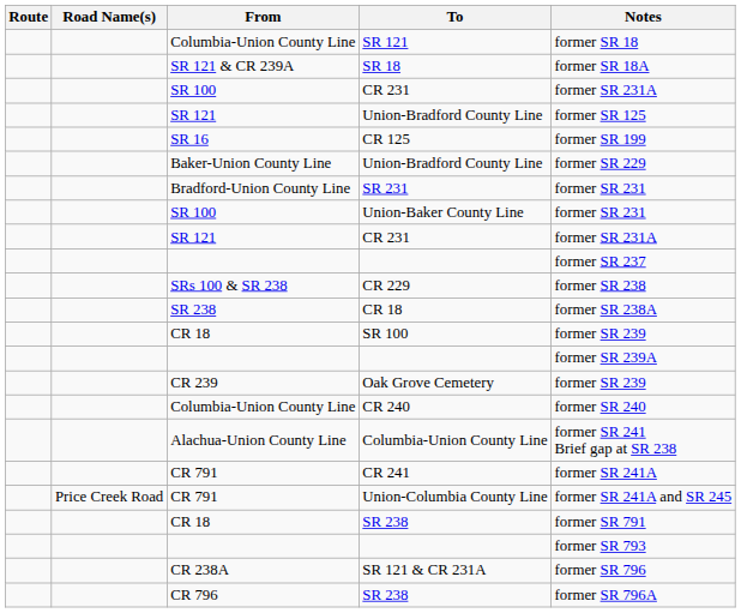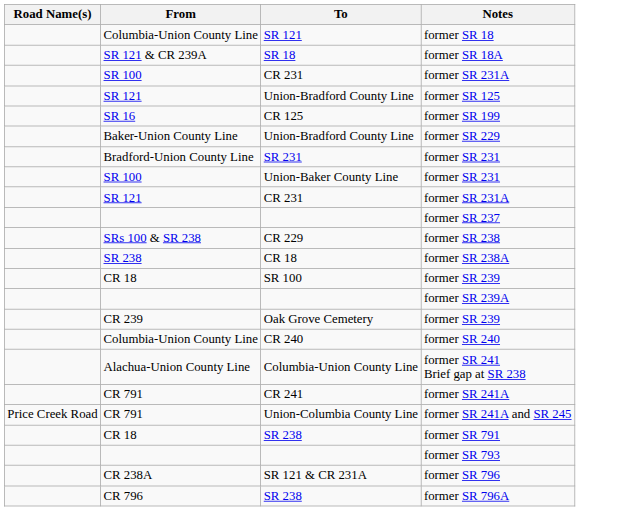- column: Route
